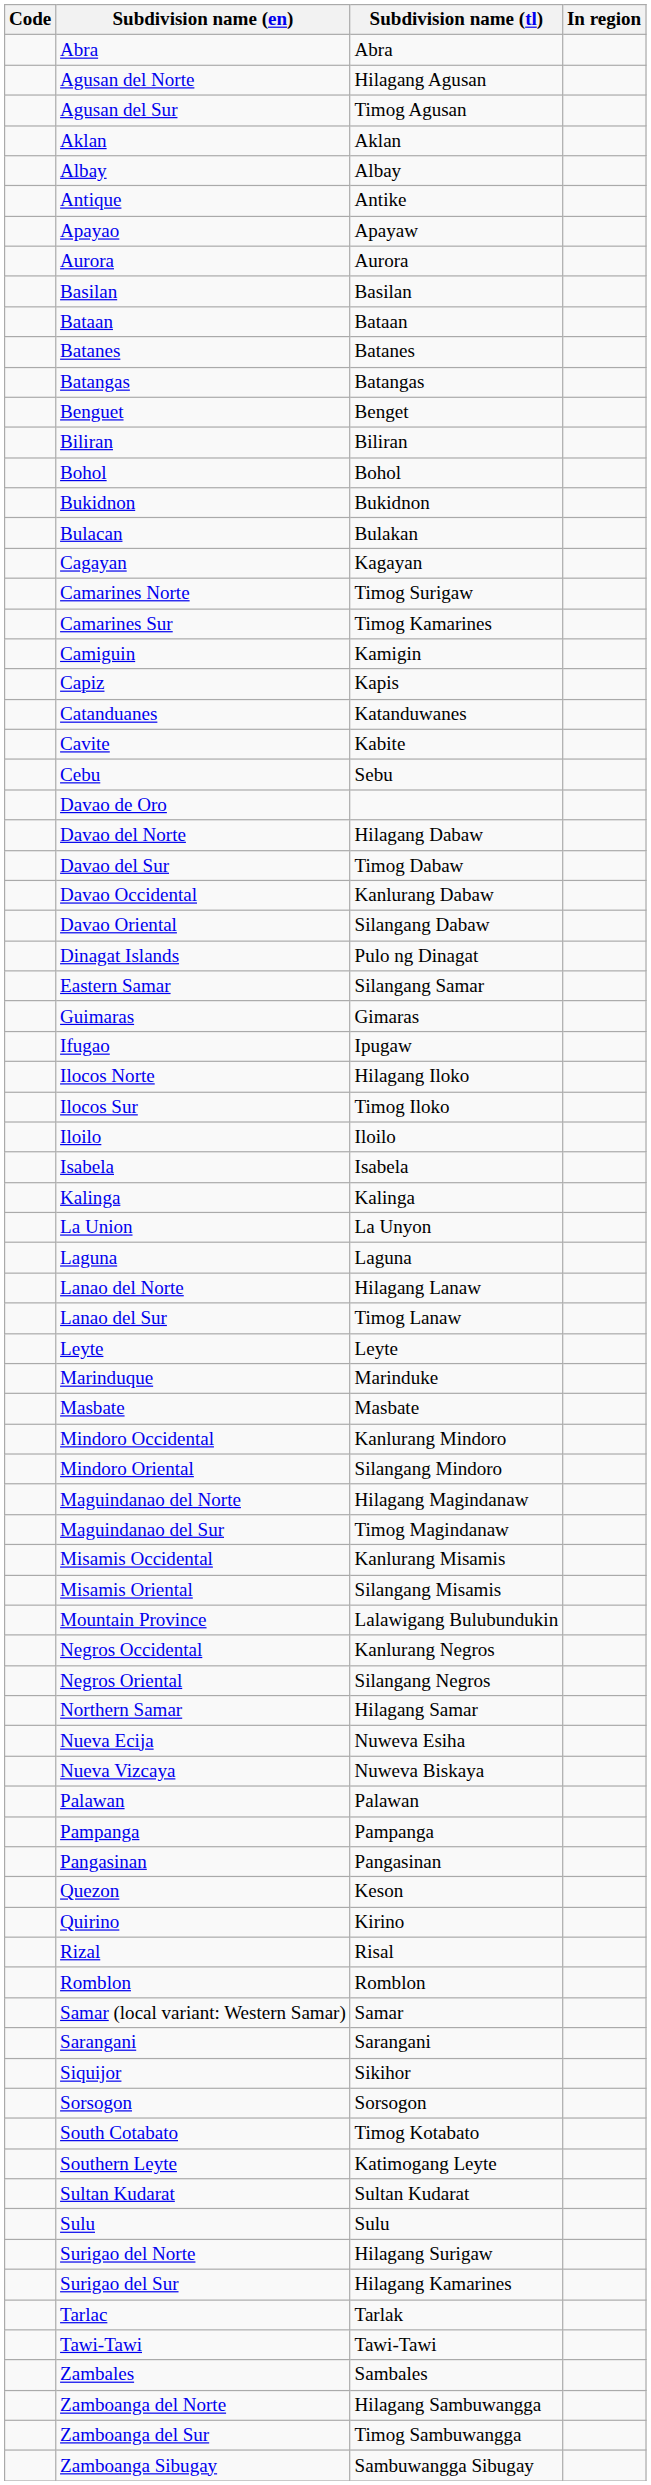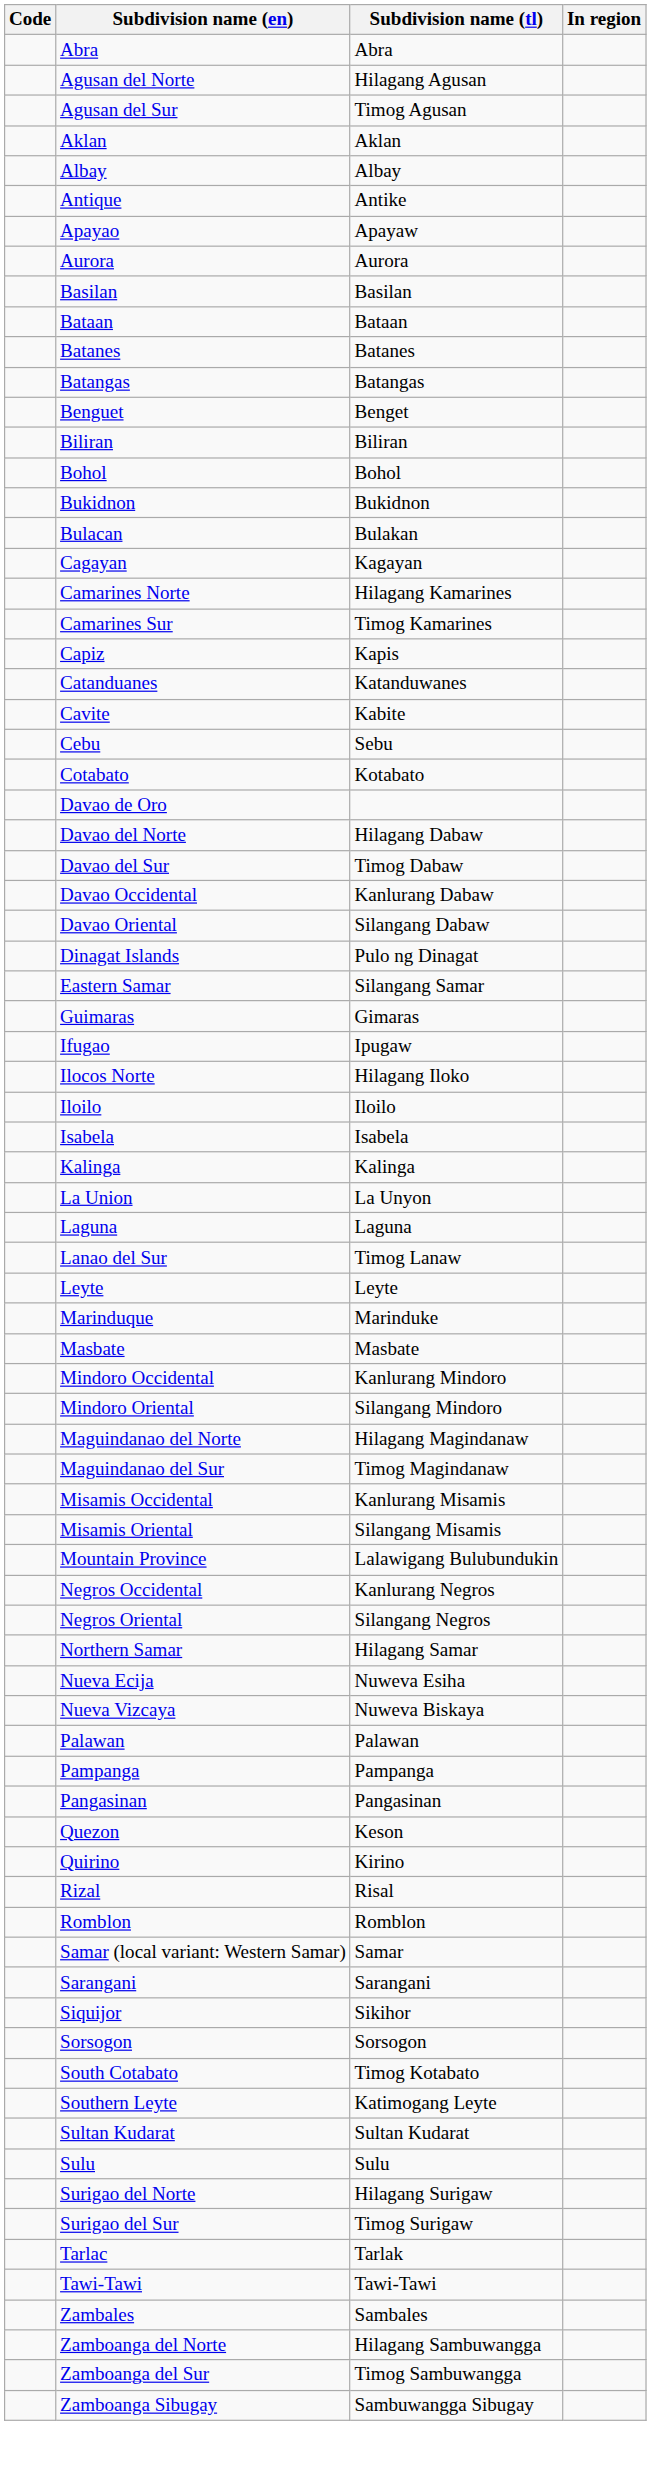Camarines Norte | Subdivision name (tl): Timog Surigaw -> Hilagang Kamarines
- row: Camiguin | Kamigin
+ row: Cotabato | Kotabato
- row: Ilocos Sur | Timog Iloko
- row: Lanao del Norte | Hilagang Lanaw
Surigao del Sur | Subdivision name (tl): Hilagang Kamarines -> Timog Surigaw
